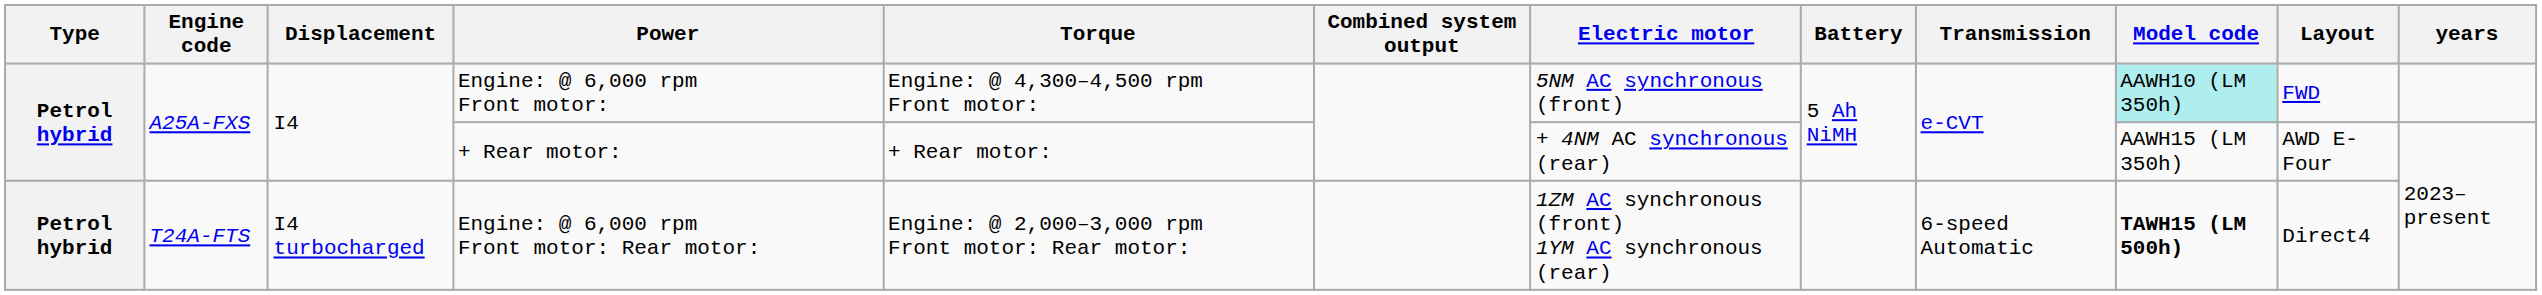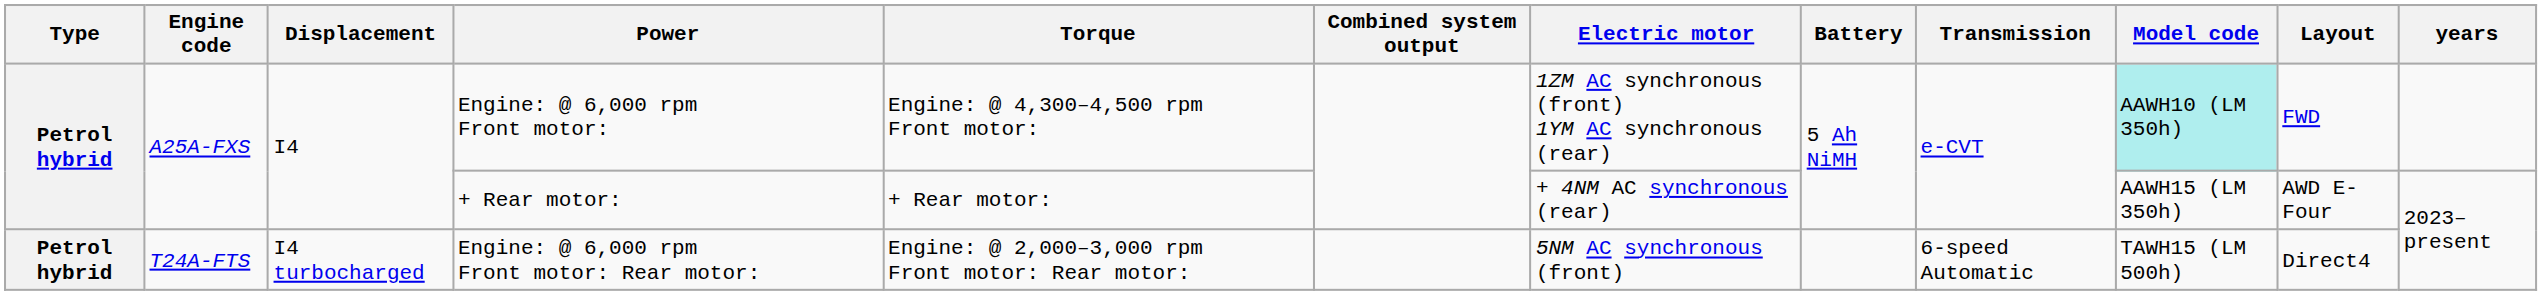Engine: @ 6,000 rpm Front motor: | Electric motor: 5NM AC synchronous (front) -> 1ZM AC synchronous (front) 1YM AC synchronous (rear)
Engine: @ 6,000 rpm Front motor: Rear motor: | Electric motor: 1ZM AC synchronous (front) 1YM AC synchronous (rear) -> 5NM AC synchronous (front)
Engine: @ 6,000 rpm Front motor: Rear motor: | Model code: bold -> normal
